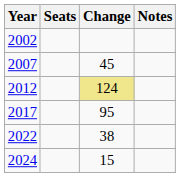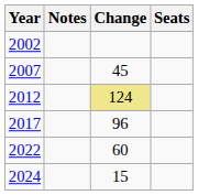columns swapped: Seats <-> Notes
2017 | Change: 95 -> 96
2022 | Change: 38 -> 60
